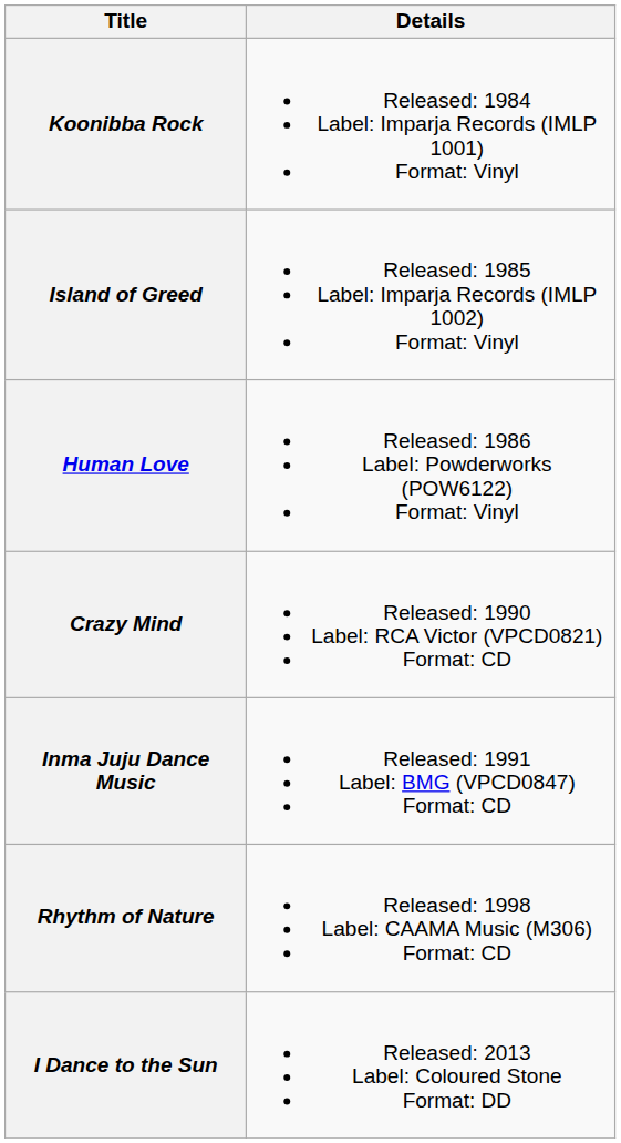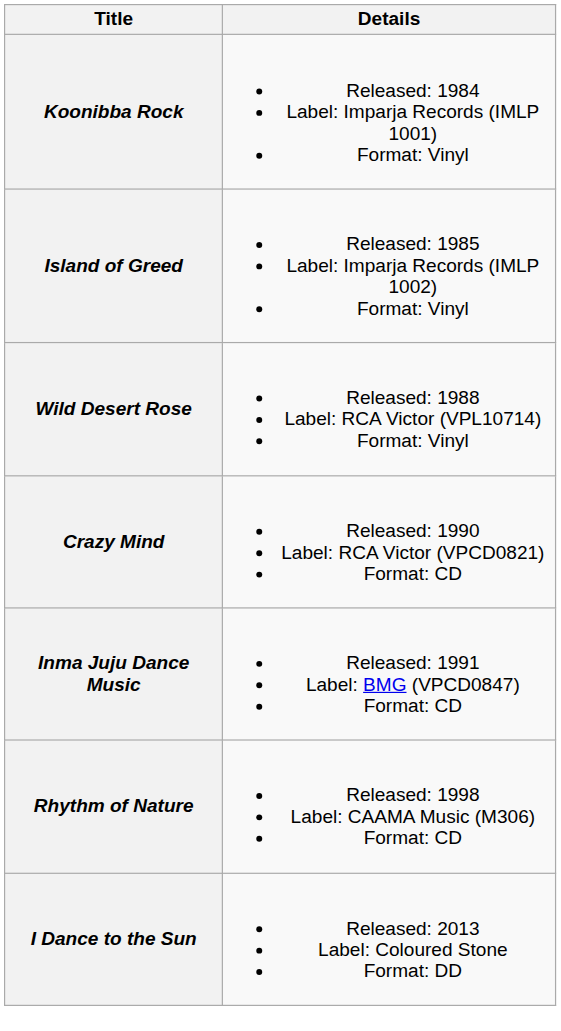- row: Human Love | Released: 1986 Label: Powderworks (POW6122) Format: Vinyl
+ row: Wild Desert Rose | Released: 1988 Label: RCA Victor (VPL10714) Format: Vinyl
